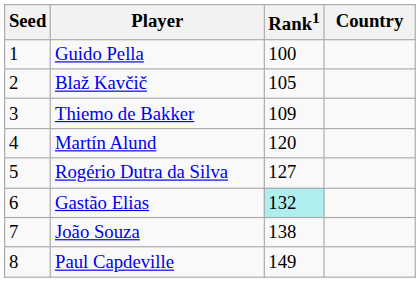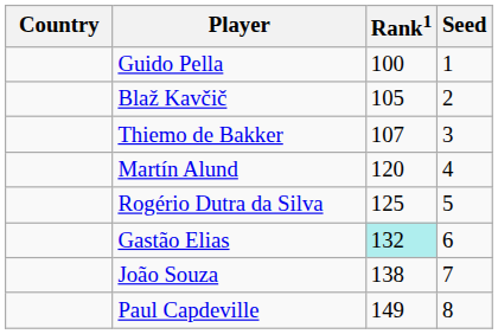columns swapped: Country <-> Seed
Thiemo de Bakker | Rank1: 109 -> 107
Rogério Dutra da Silva | Rank1: 127 -> 125
